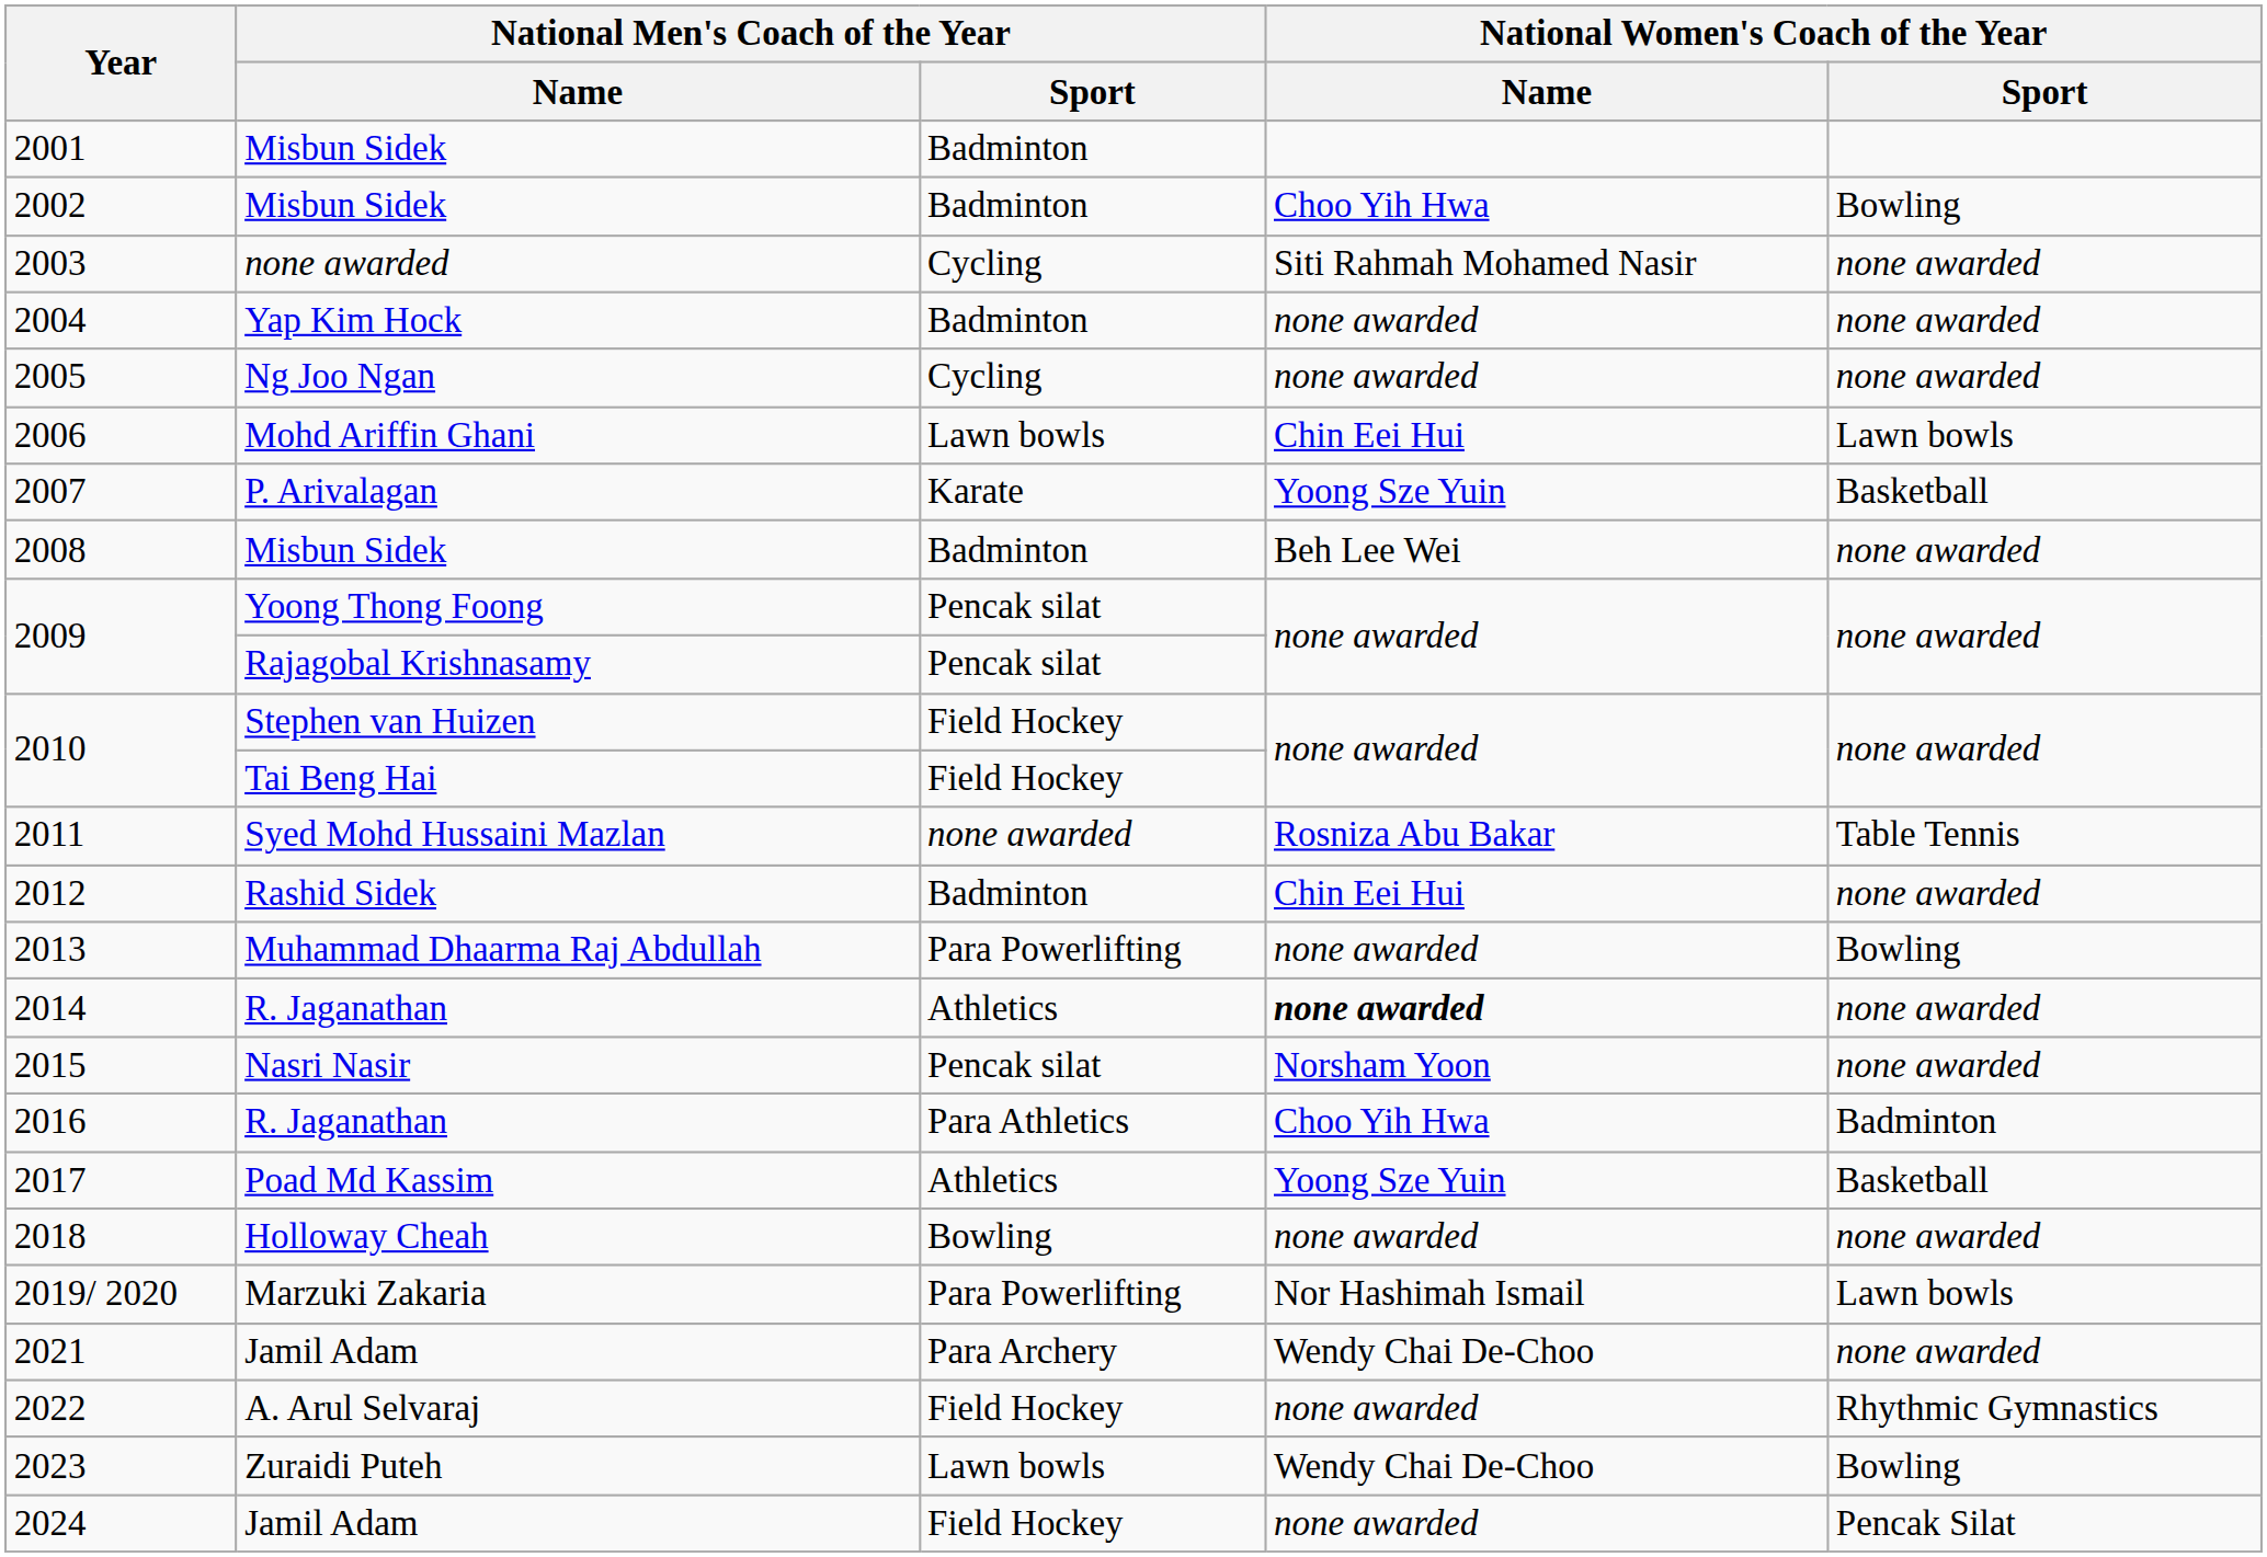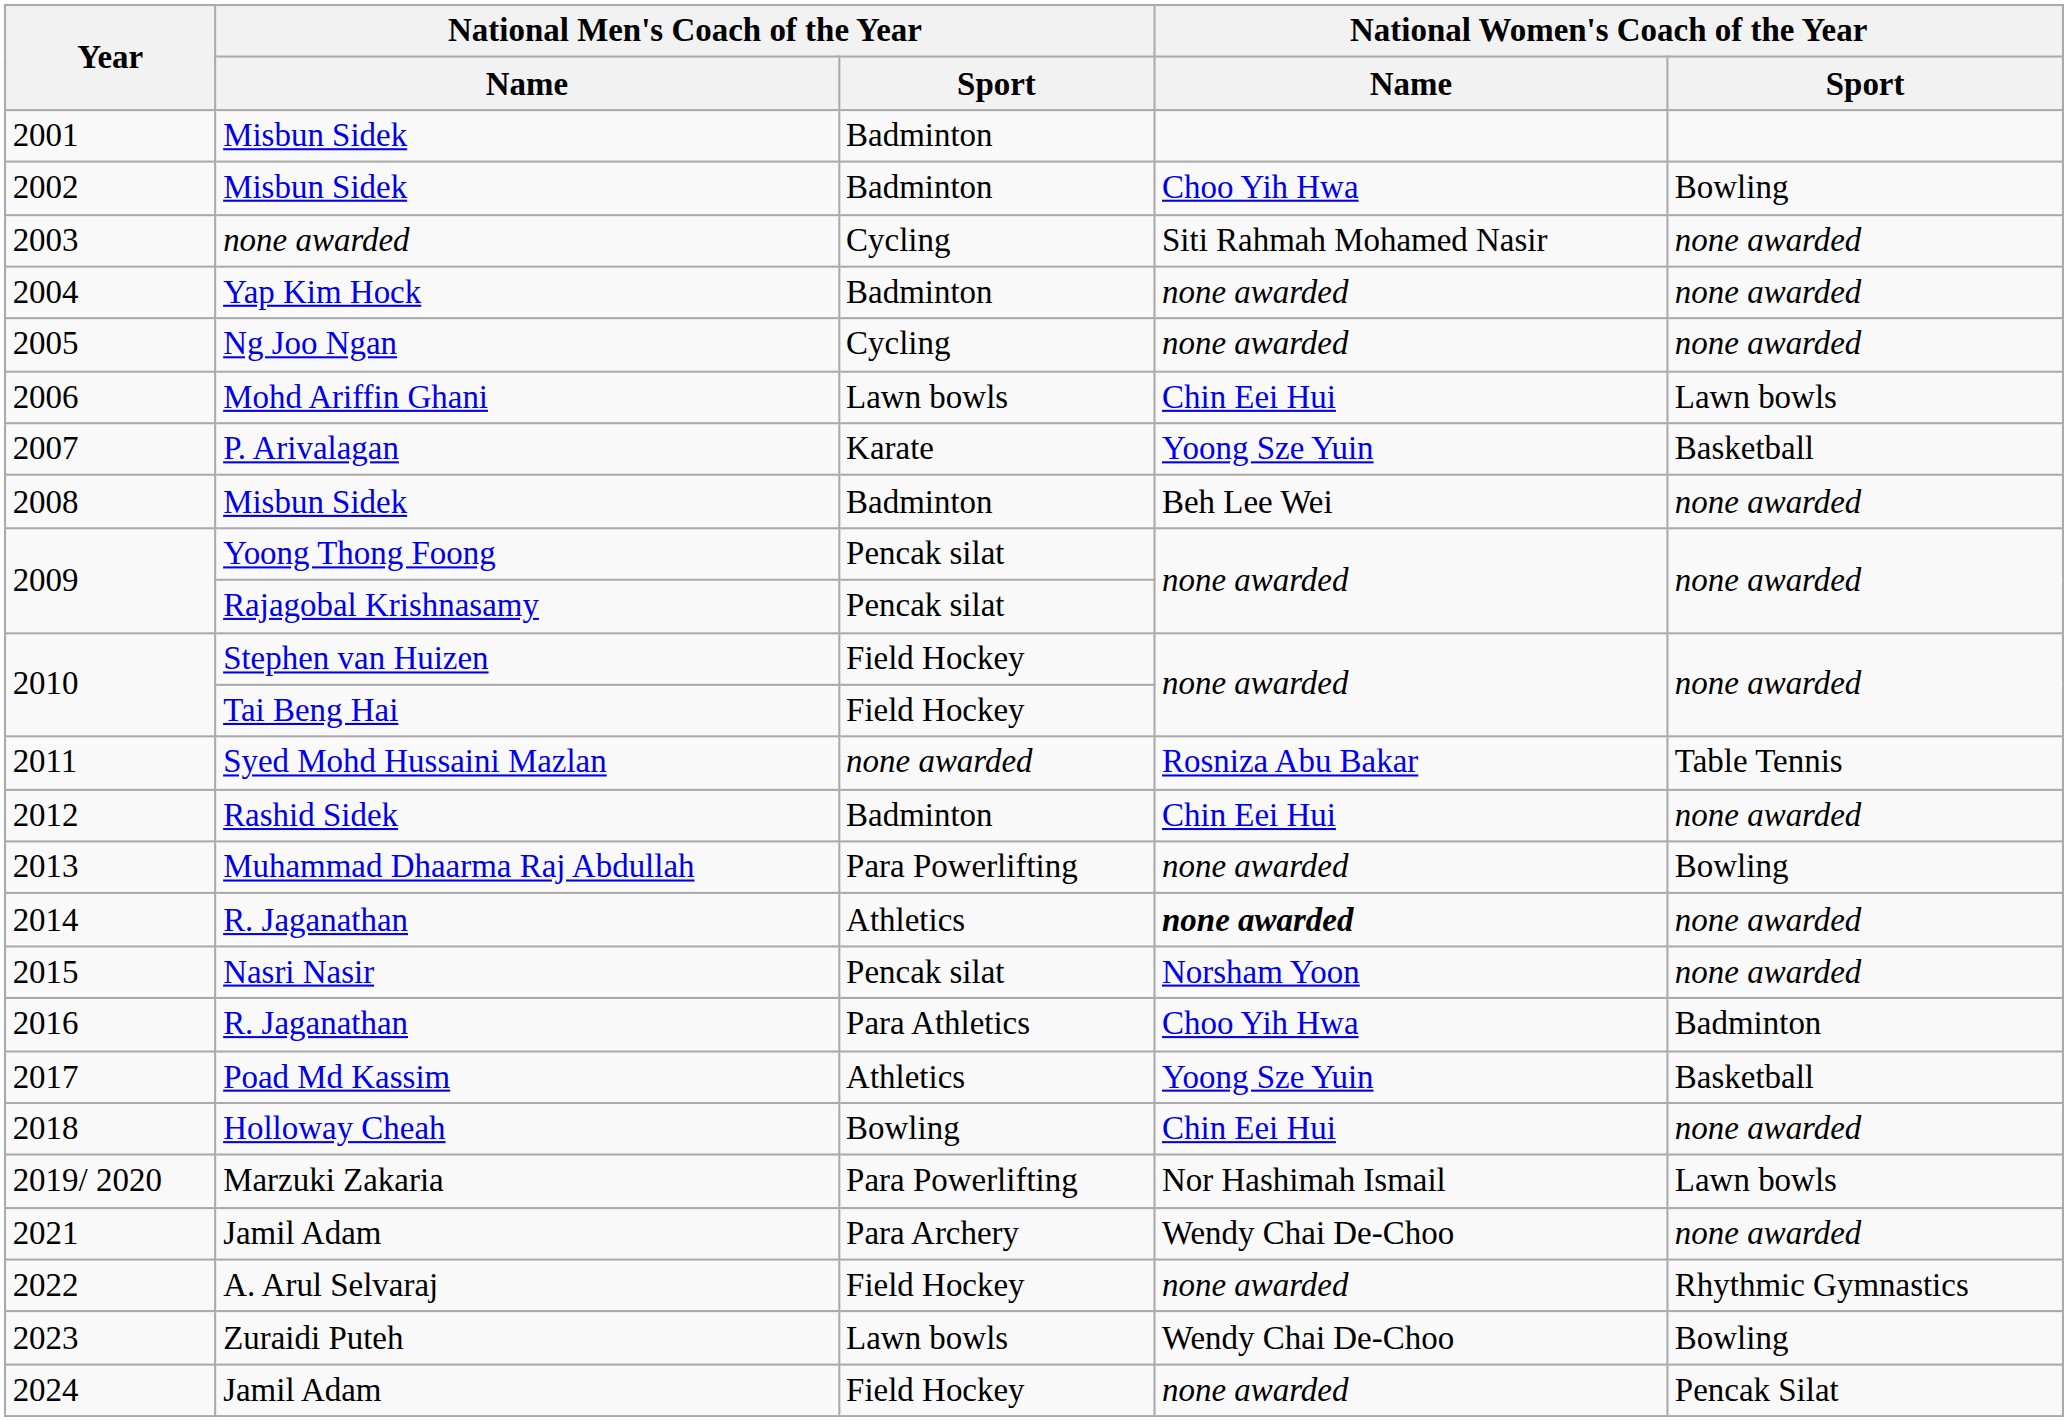2018 | National Women's Coach of the Year / Name: none awarded -> Chin Eei Hui
